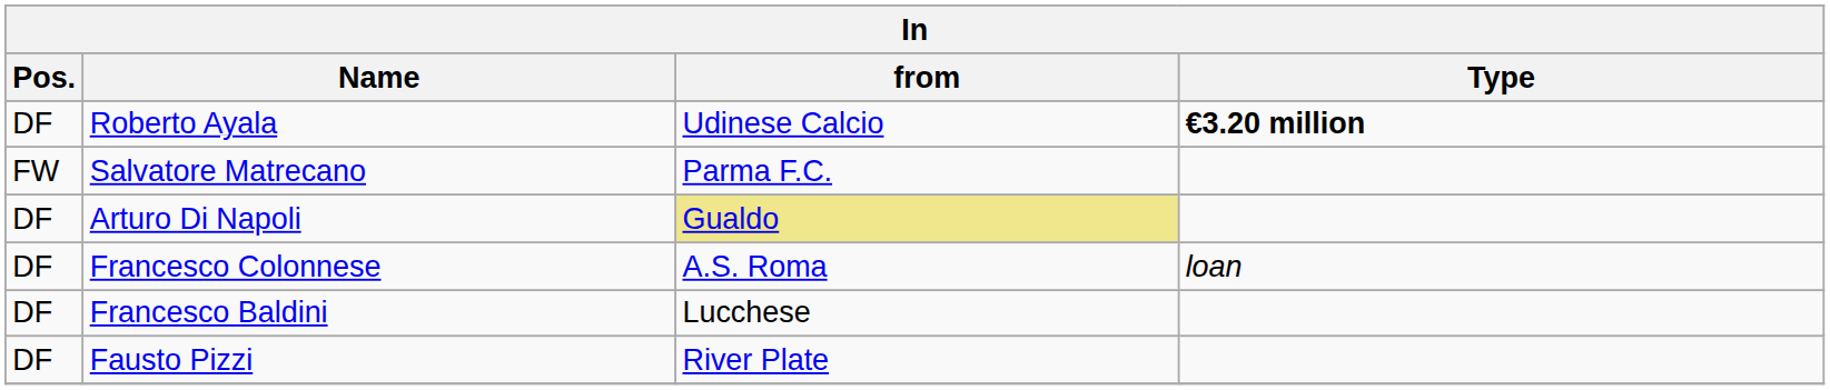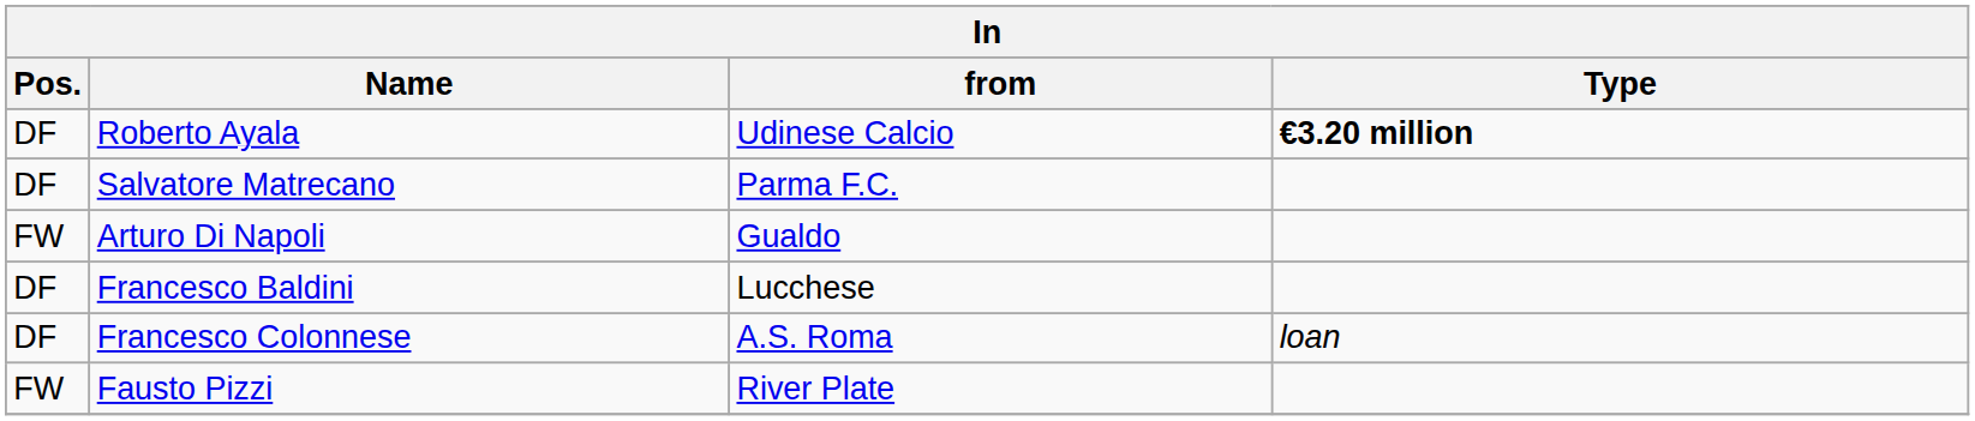Salvatore Matrecano | Pos.: FW -> DF
Arturo Di Napoli | Pos.: DF -> FW
Arturo Di Napoli | from: khaki background -> no background
rows swapped: Francesco Colonnese <-> Francesco Baldini
Fausto Pizzi | Pos.: DF -> FW
